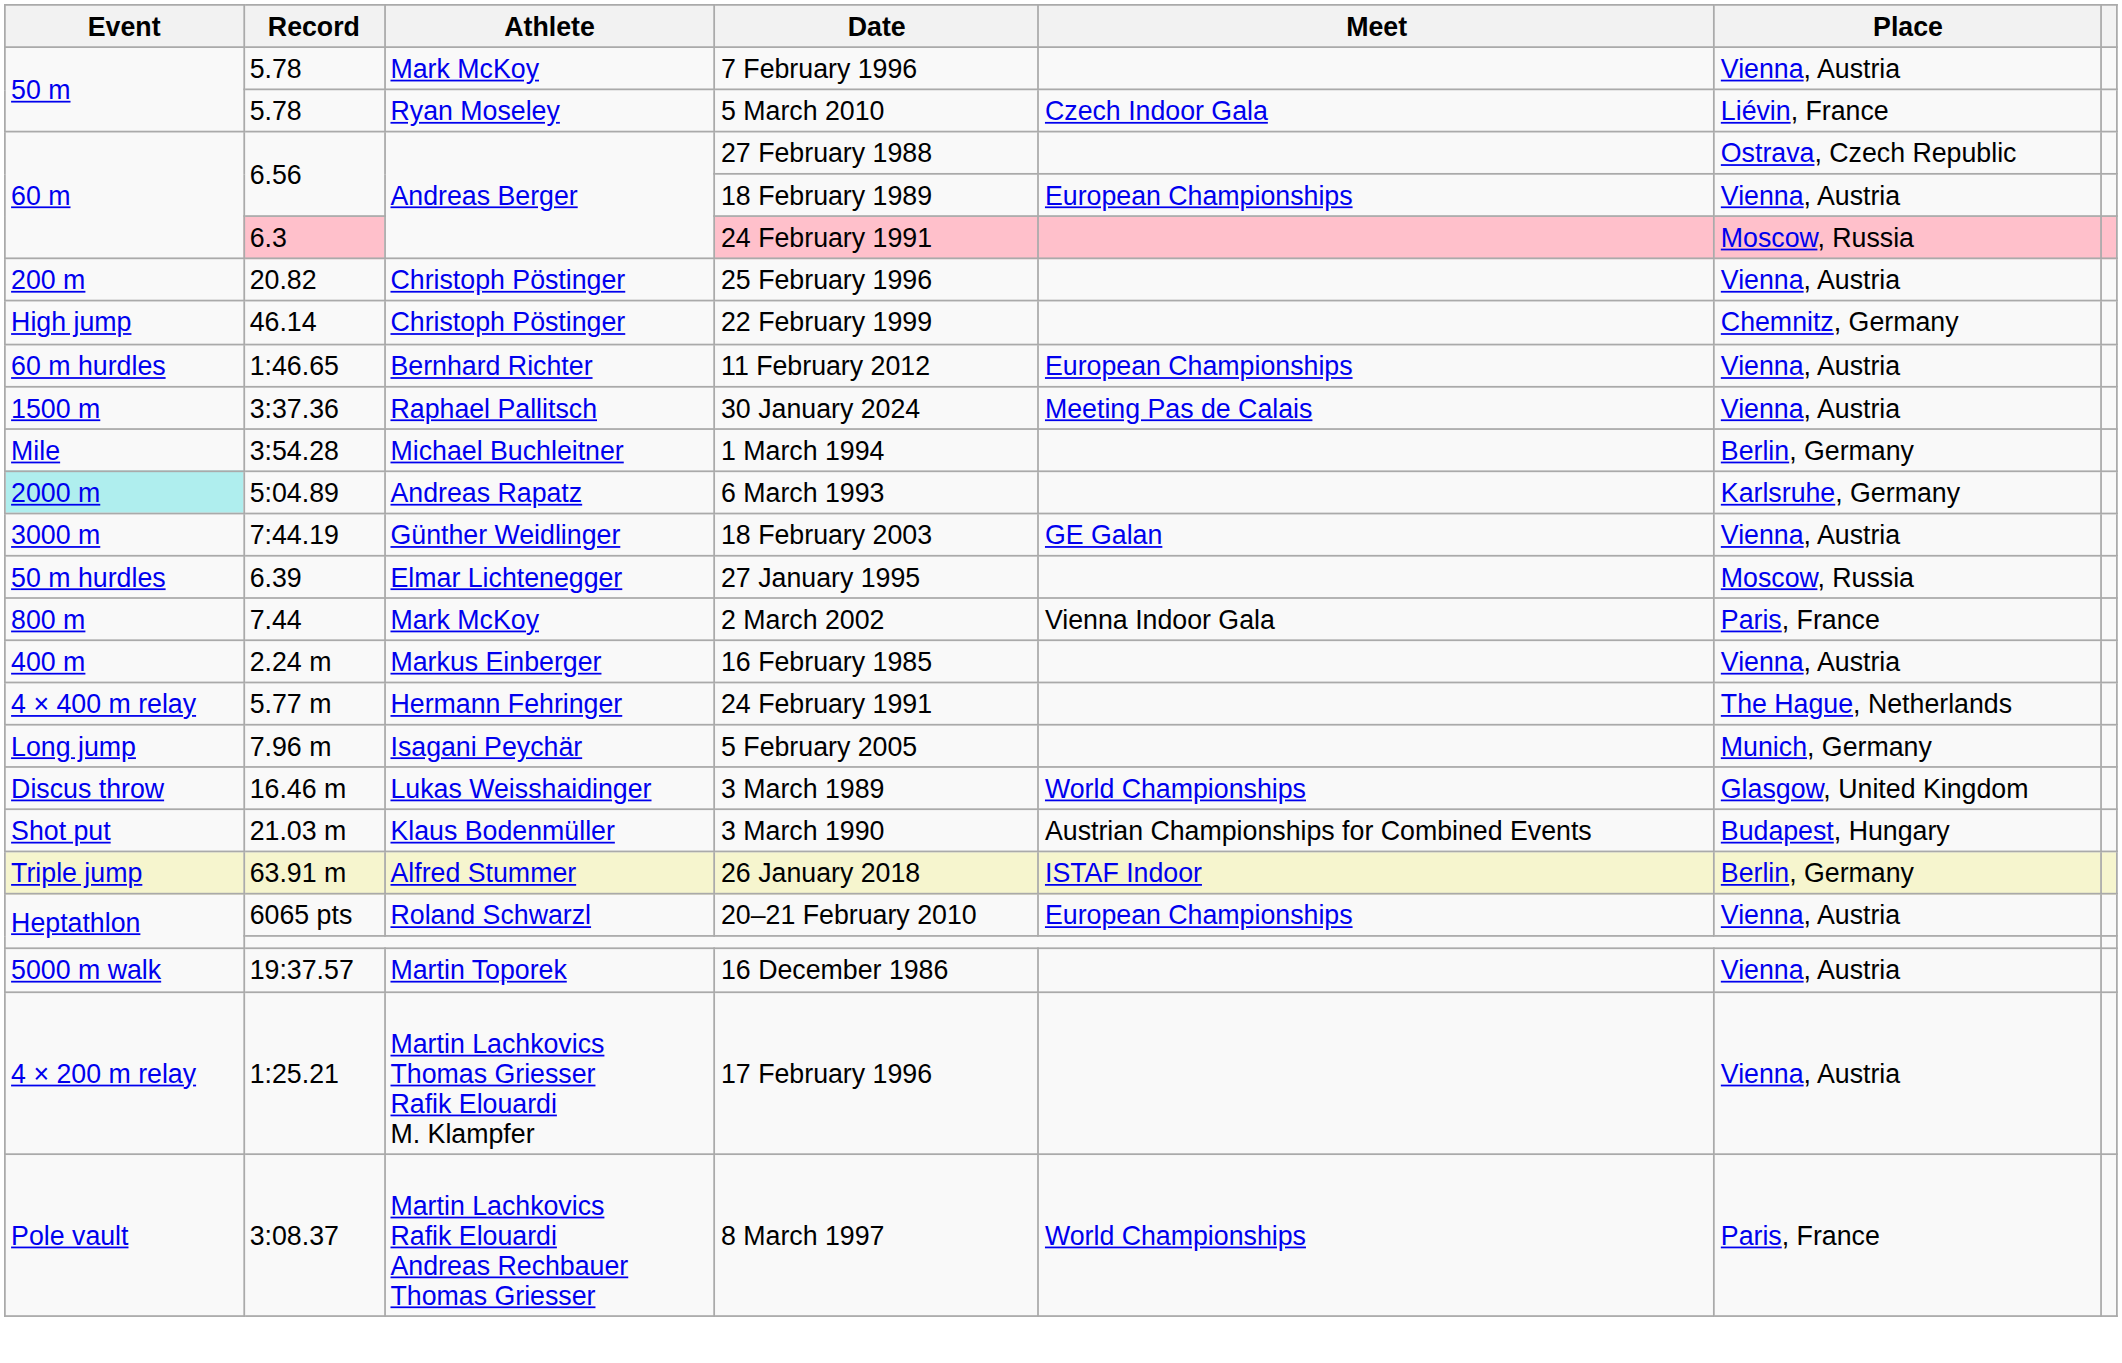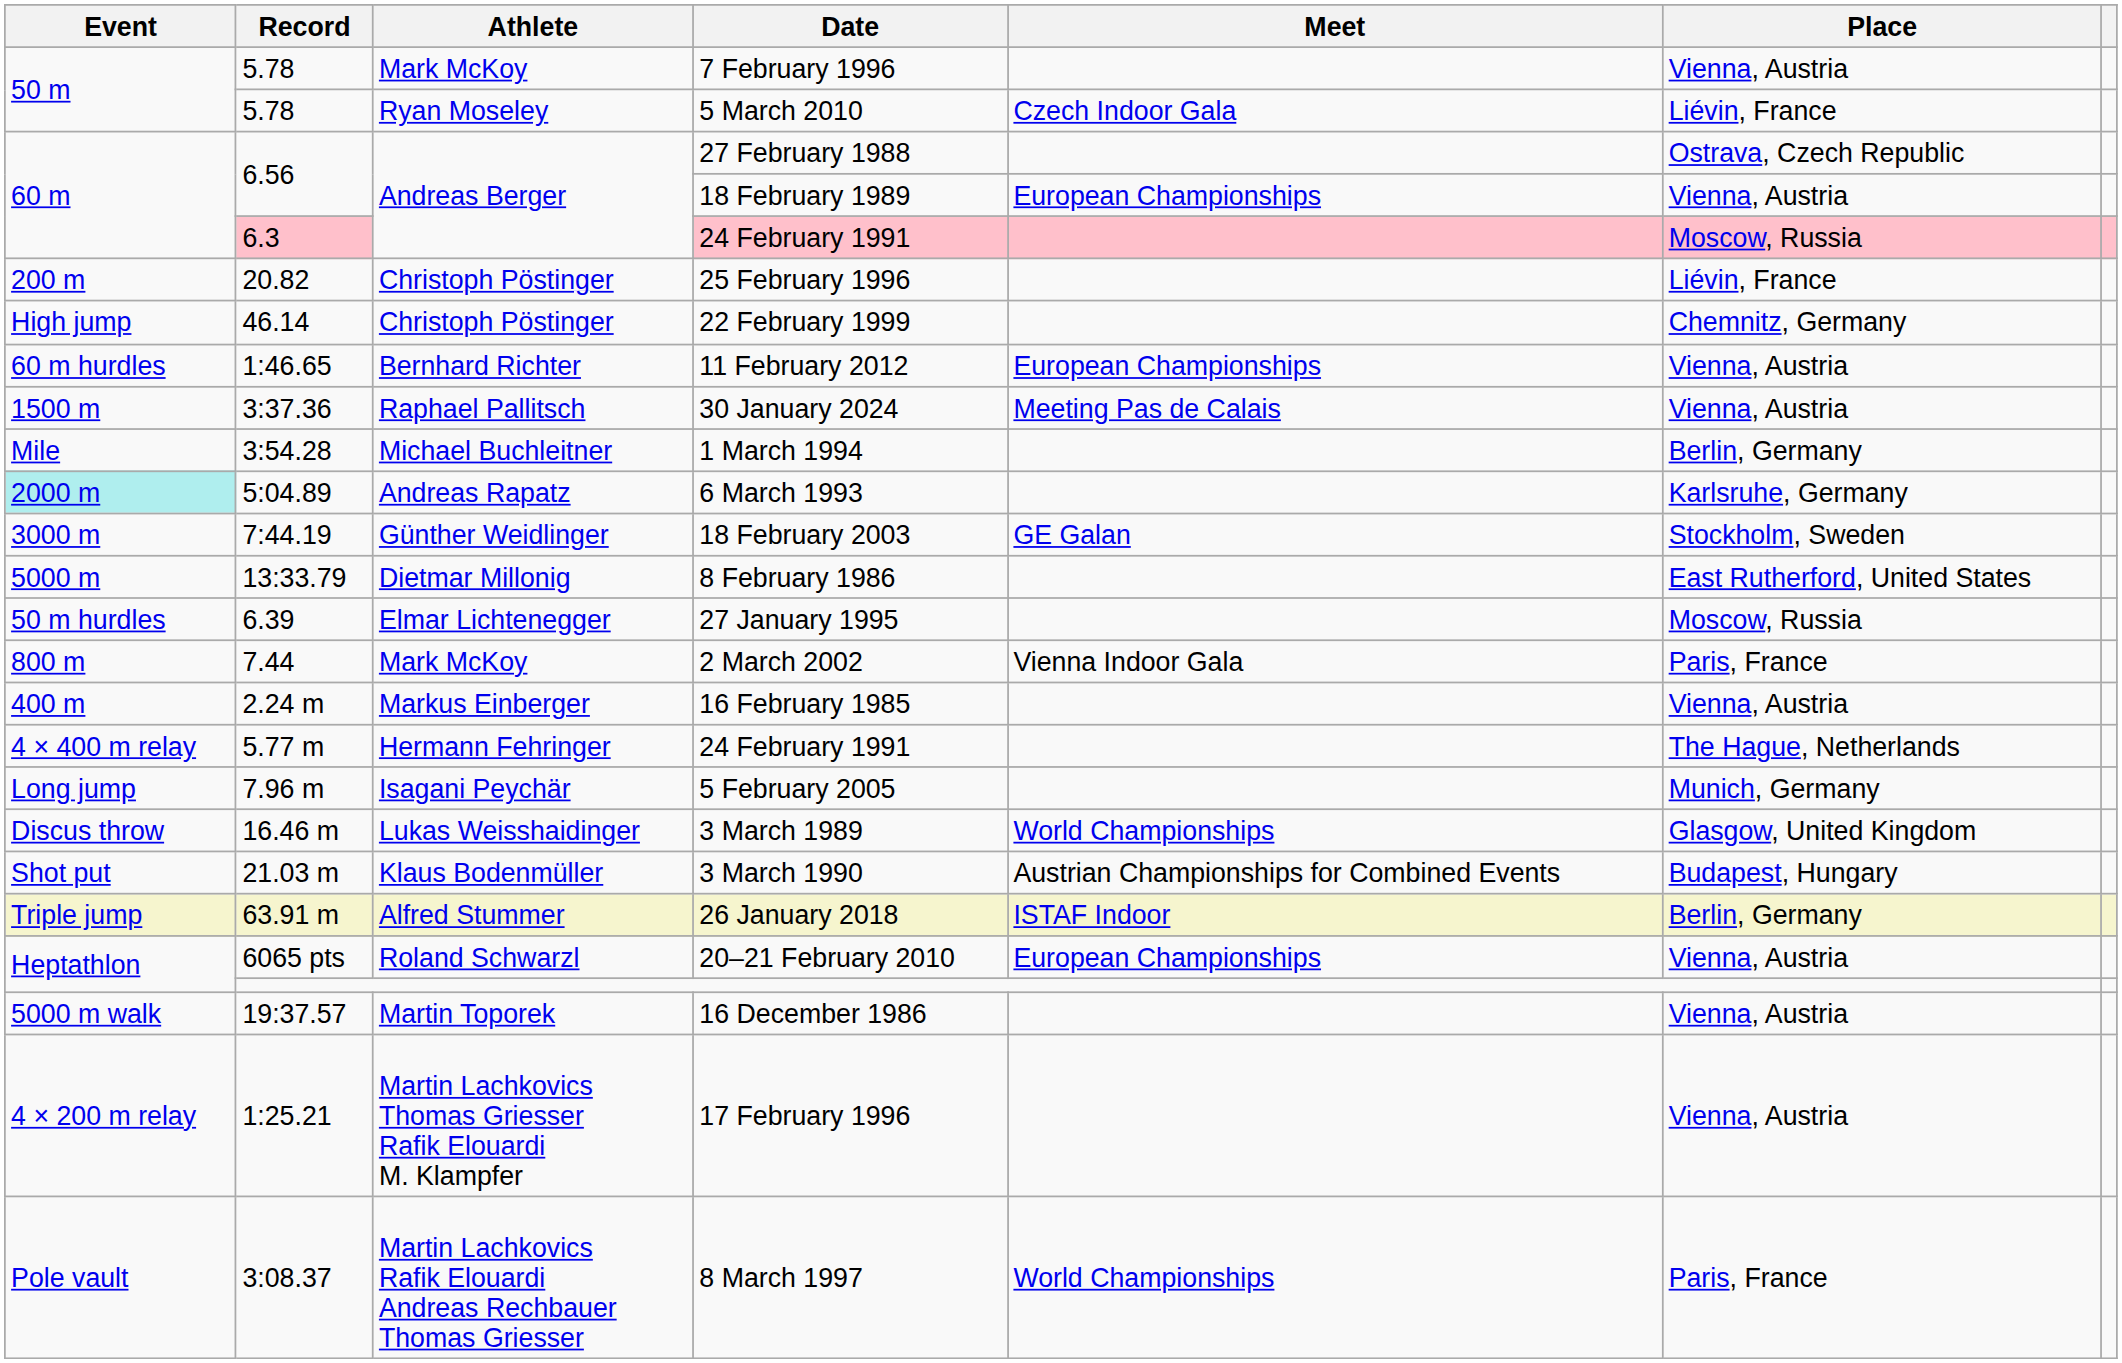25 February 1996 | Place: Vienna, Austria -> Liévin, France
18 February 2003 | Place: Vienna, Austria -> Stockholm, Sweden
+ row: 5000 m | 13:33.79 | Dietmar Millonig | 8 February 1986 | East Rutherford, United States
